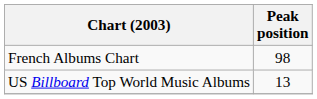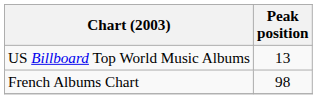rows swapped: French Albums Chart <-> US Billboard Top World Music Albums
